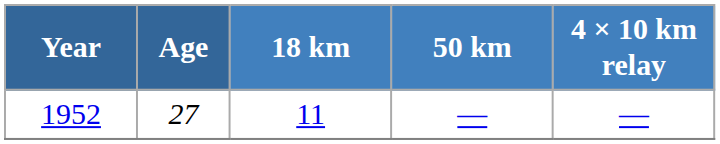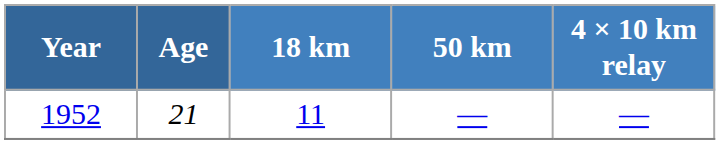1952 | Age: 27 -> 21
